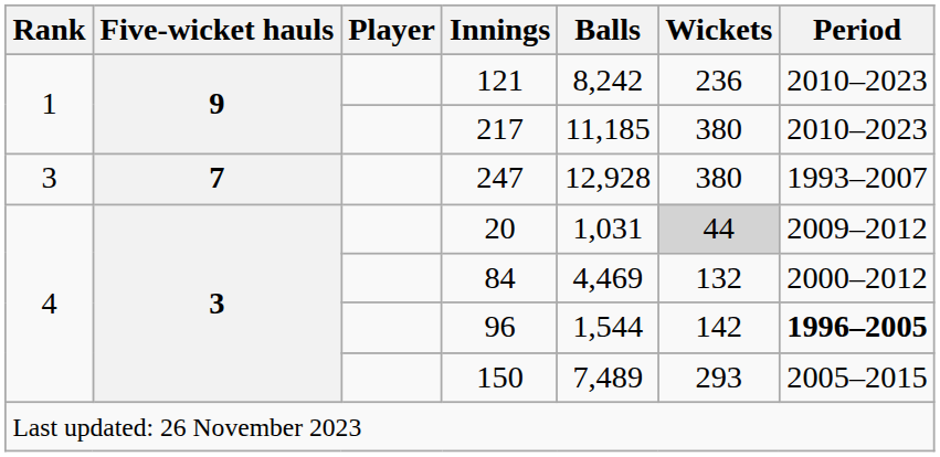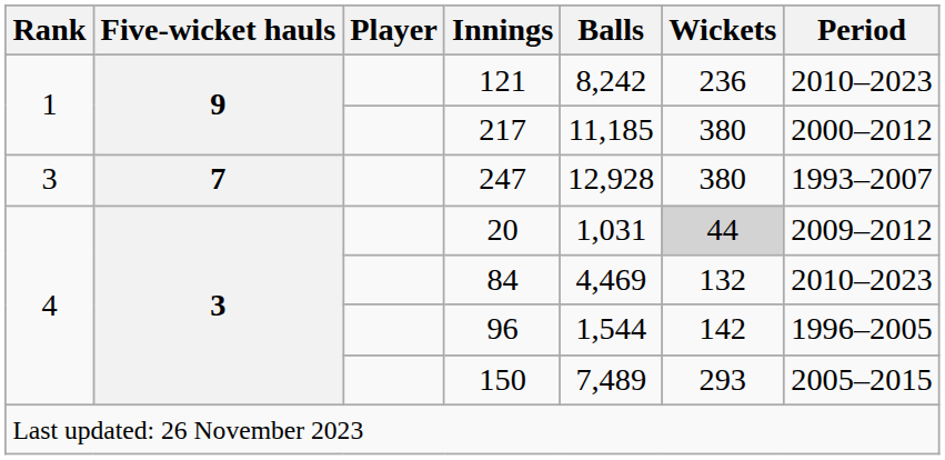217 | Period: 2010–2023 -> 2000–2012
84 | Period: 2000–2012 -> 2010–2023
96 | Period: bold -> normal
